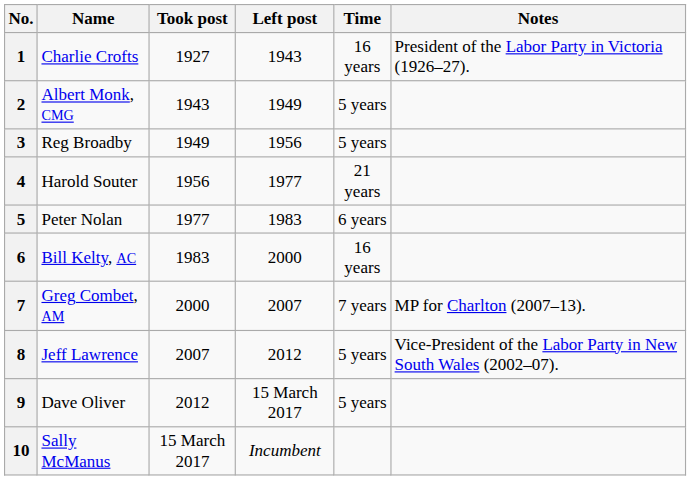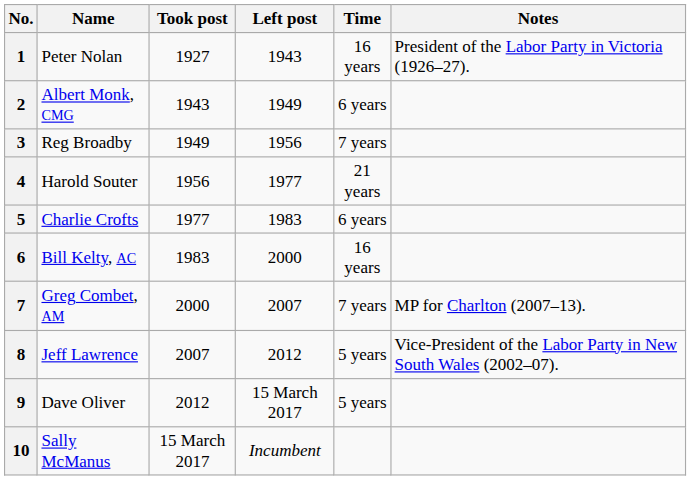1 | Name: Charlie Crofts -> Peter Nolan
2 | Time: 5 years -> 6 years
3 | Time: 5 years -> 7 years
5 | Name: Peter Nolan -> Charlie Crofts
